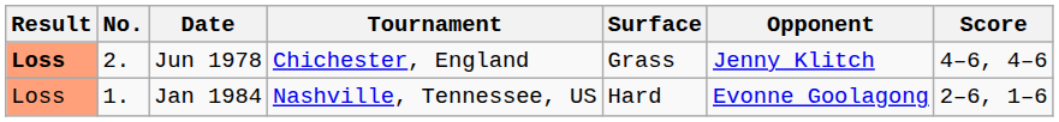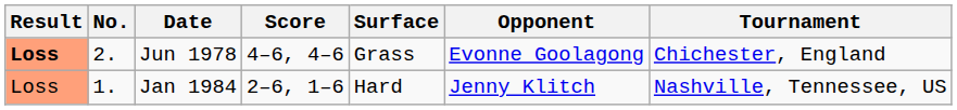columns swapped: Tournament <-> Score
Jun 1978 | Opponent: Jenny Klitch -> Evonne Goolagong
Jan 1984 | Opponent: Evonne Goolagong -> Jenny Klitch
